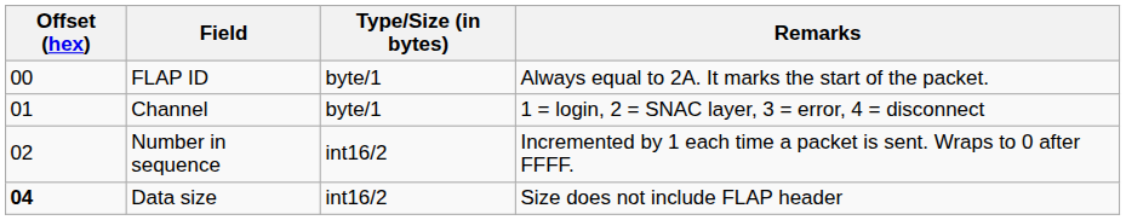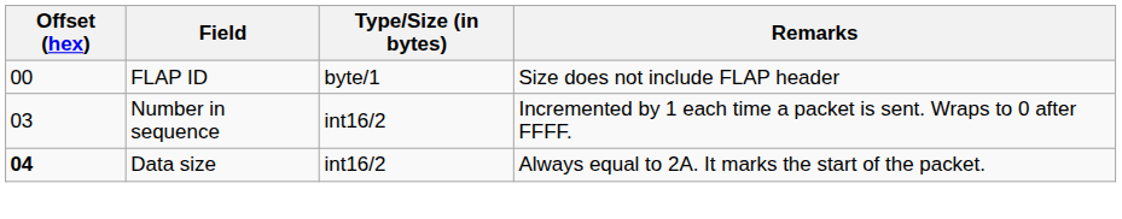FLAP ID | Remarks: Always equal to 2A. It marks the start of the packet. -> Size does not include FLAP header
- row: 01 | Channel | byte/1 | 1 = login, 2 = SNAC layer, 3 = error, 4 = disconnect
Number in sequence | Offset (hex): 02 -> 03
Data size | Remarks: Size does not include FLAP header -> Always equal to 2A. It marks the start of the packet.
